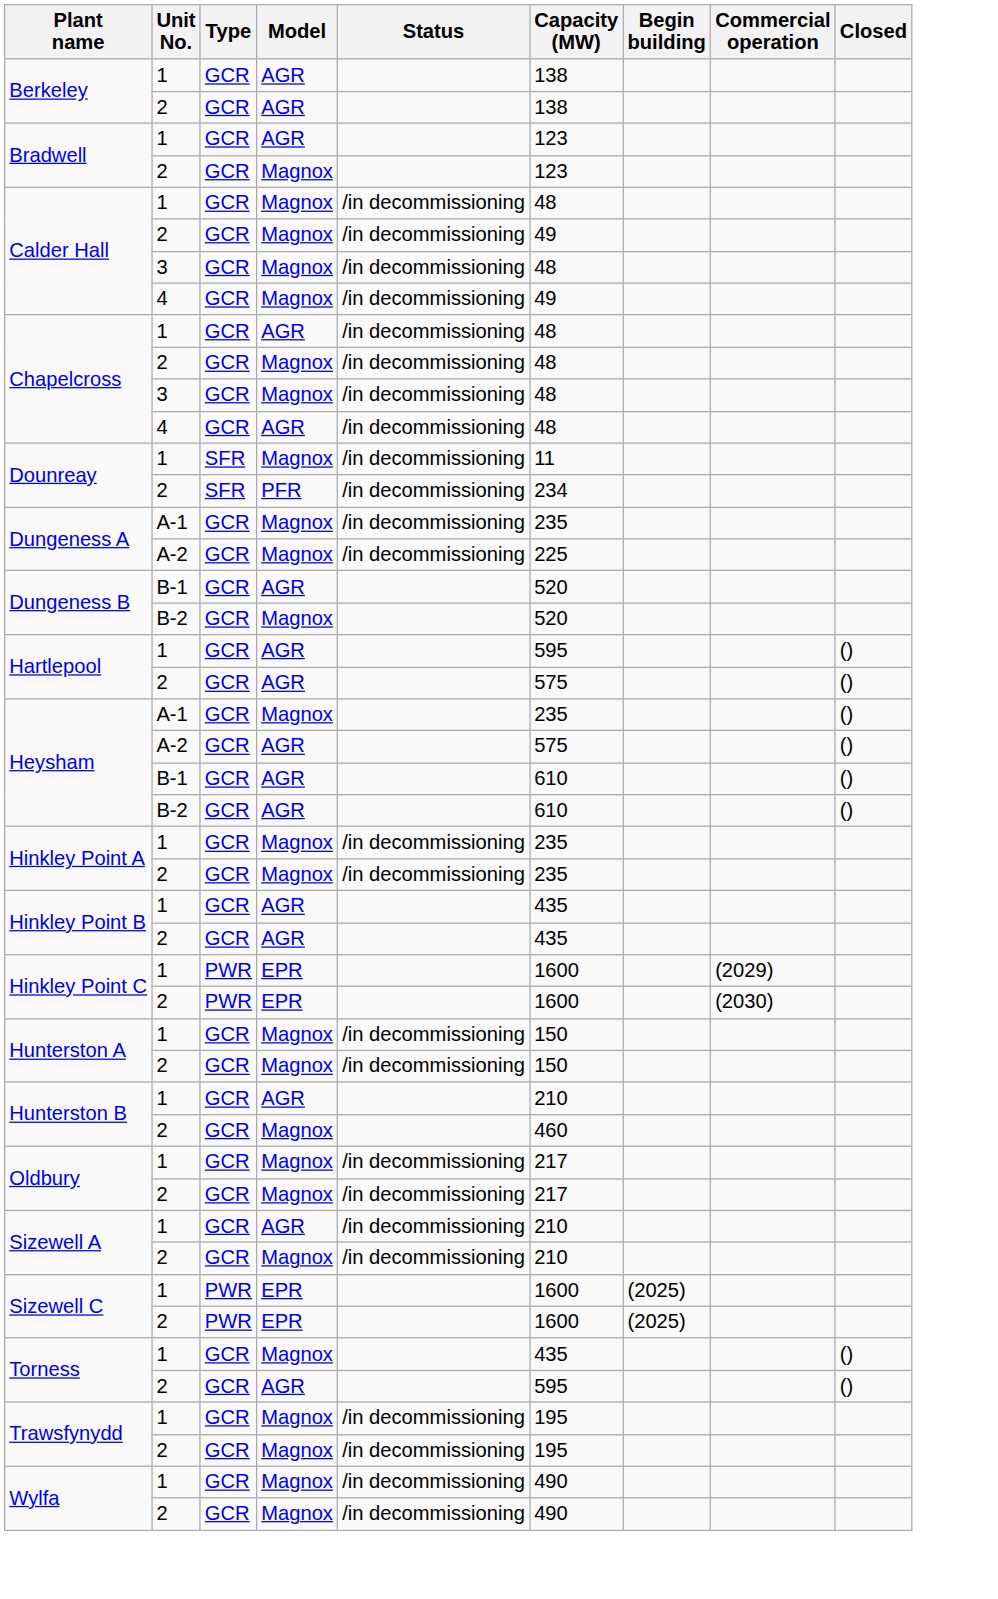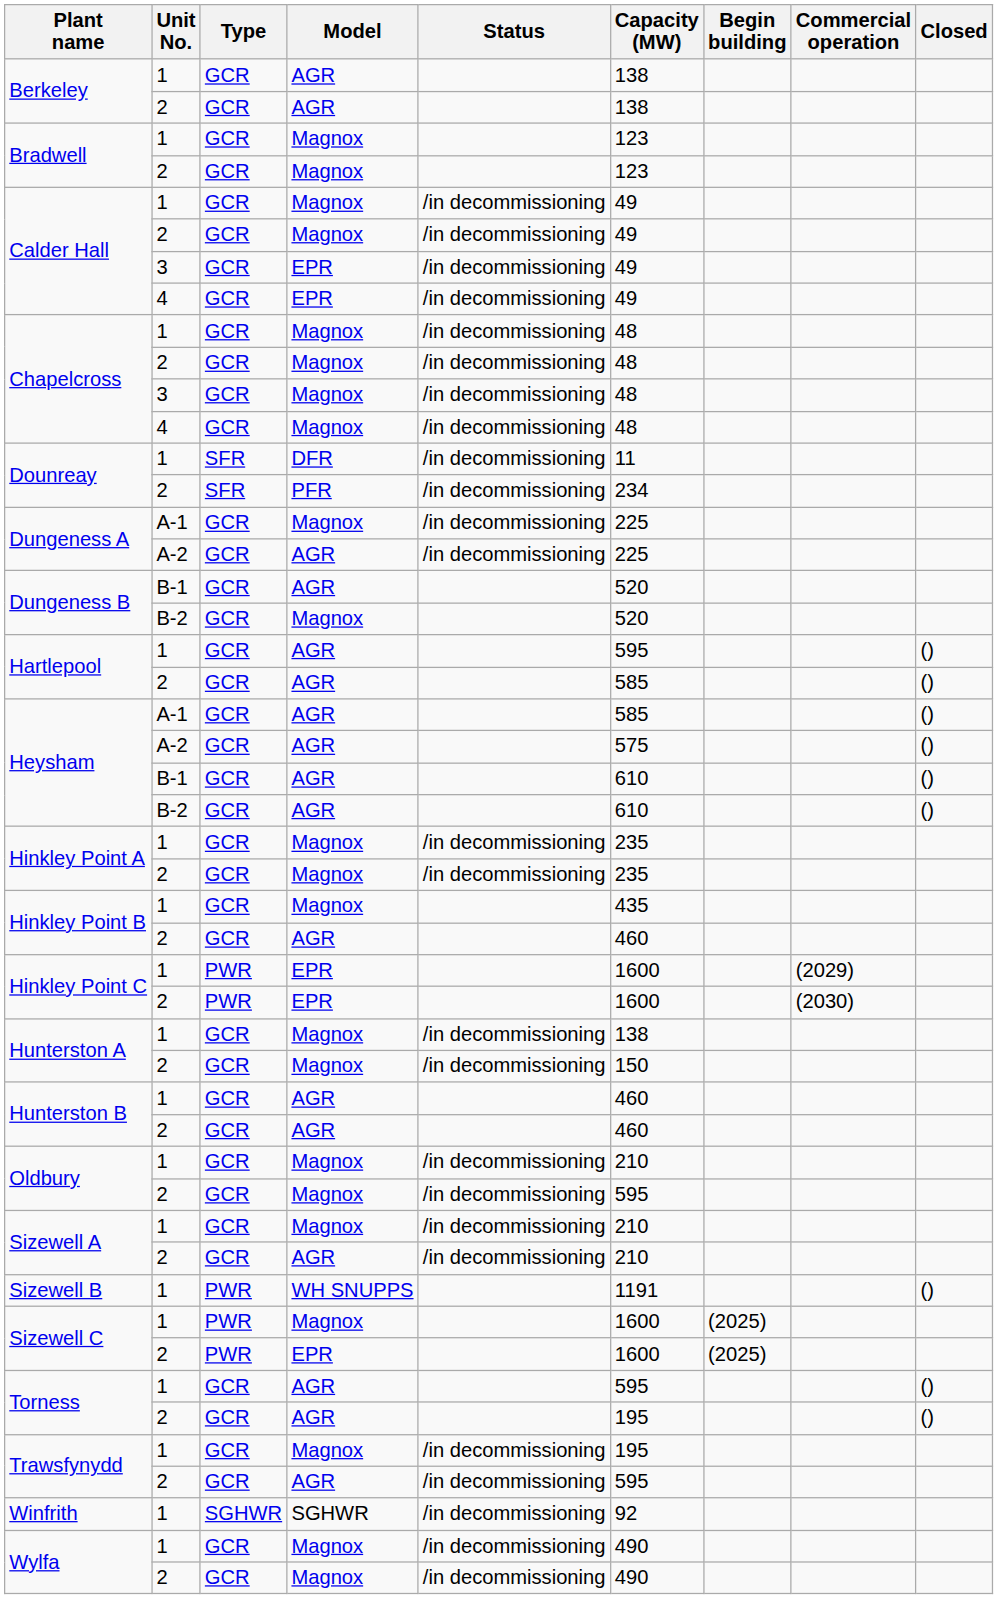Bradwell / 1 | Model: AGR -> Magnox
Calder Hall / 1 | Capacity (MW): 48 -> 49
Calder Hall / 3 | Model: Magnox -> EPR
Calder Hall / 3 | Capacity (MW): 48 -> 49
Calder Hall / 4 | Model: Magnox -> EPR
Chapelcross / 1 | Model: AGR -> Magnox
Chapelcross / 4 | Model: AGR -> Magnox
Dounreay / 1 | Model: Magnox -> DFR
Dungeness A / A-1 | Capacity (MW): 235 -> 225
Dungeness A / A-2 | Model: Magnox -> AGR
Hartlepool / 2 | Capacity (MW): 575 -> 585
Heysham / A-1 | Model: Magnox -> AGR
Heysham / A-1 | Capacity (MW): 235 -> 585
Hinkley Point B / 1 | Model: AGR -> Magnox
Hinkley Point B / 2 | Capacity (MW): 435 -> 460
Hunterston A / 1 | Capacity (MW): 150 -> 138
Hunterston B / 1 | Capacity (MW): 210 -> 460
Hunterston B / 2 | Model: Magnox -> AGR
Oldbury / 1 | Capacity (MW): 217 -> 210
Oldbury / 2 | Capacity (MW): 217 -> 595
Sizewell A / 1 | Model: AGR -> Magnox
Sizewell A / 2 | Model: Magnox -> AGR
+ row: Sizewell B | 1 | PWR | WH SNUPPS | 1191 | ()
Sizewell C / 1 | Model: EPR -> Magnox
Torness / 1 | Model: Magnox -> AGR
Torness / 1 | Capacity (MW): 435 -> 595
Torness / 2 | Capacity (MW): 595 -> 195
Trawsfynydd / 2 | Model: Magnox -> AGR
Trawsfynydd / 2 | Capacity (MW): 195 -> 595
+ row: Winfrith | 1 | SGHWR | SGHWR | /in decommissioning | 92
